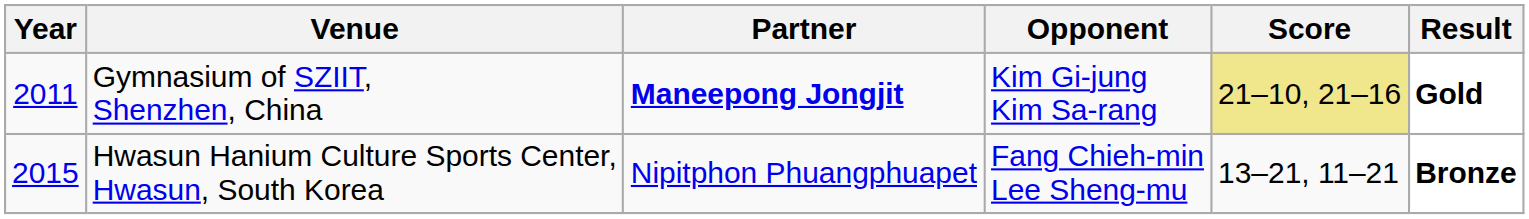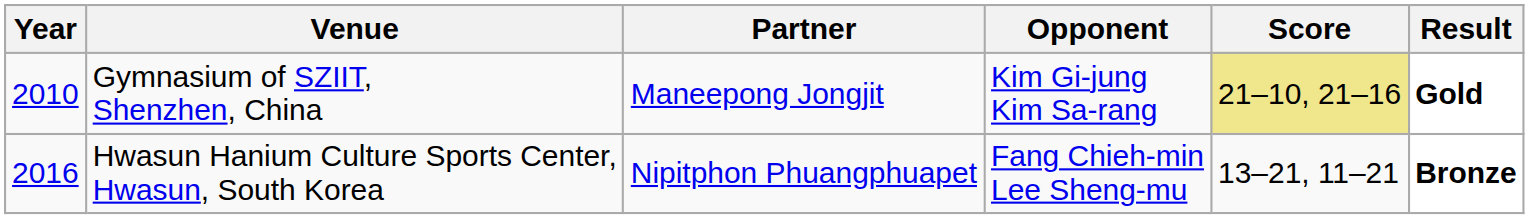Gymnasium of SZIIT, Shenzhen, China | Year: 2011 -> 2010
Gymnasium of SZIIT, Shenzhen, China | Partner: bold -> normal
Hwasun Hanium Culture Sports Center, Hwasun, South Korea | Year: 2015 -> 2016
